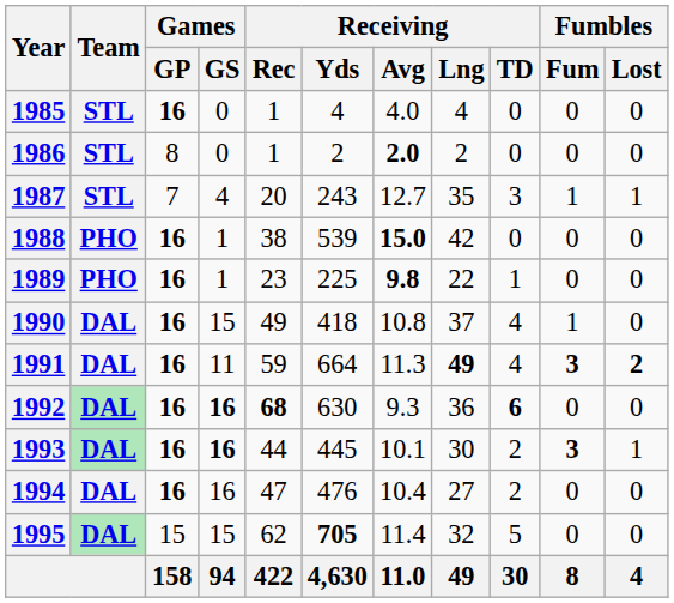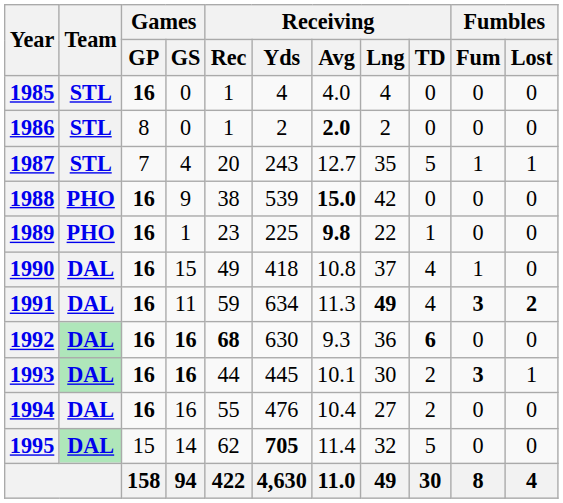1987 | Receiving / TD: 3 -> 5
1988 | Games / GS: 1 -> 9
1991 | Receiving / Yds: 664 -> 634
1994 | Receiving / Rec: 47 -> 55
1995 | Games / GS: 15 -> 14
